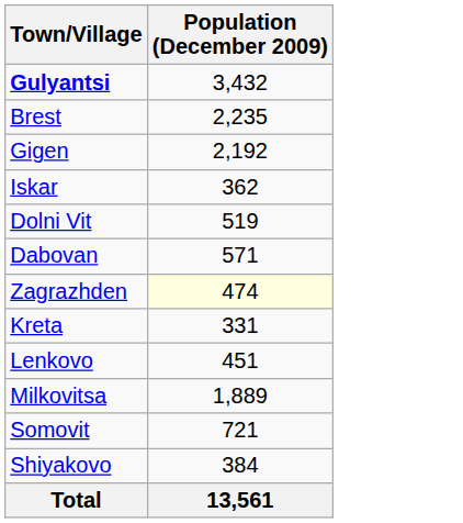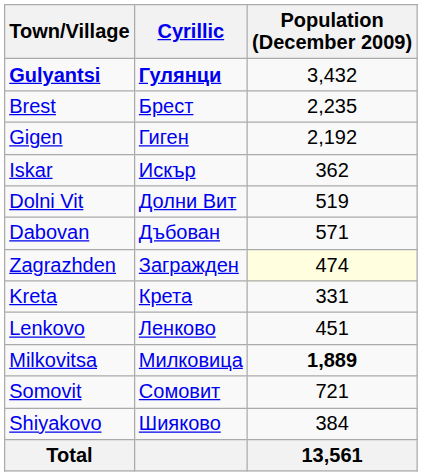+ column: Cyrillic | Гулянци | Брест | Гиген | Искър | Долни Вит | Дъбован | Загражден | Крета | Ленково | Милковица | Сомовит | Шияково
Milkovitsa | Population (December 2009): normal -> bold
